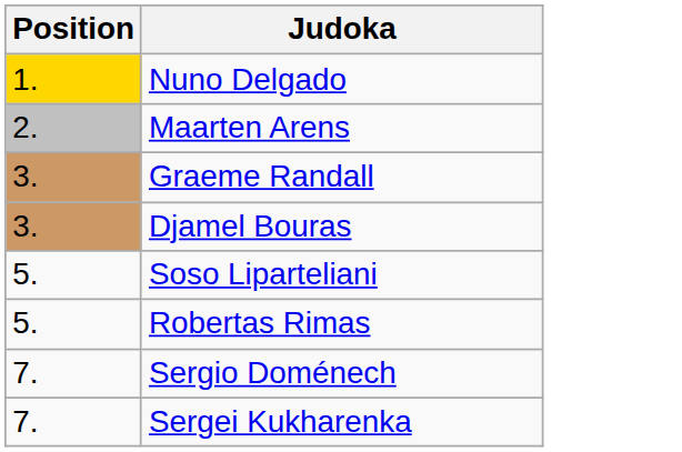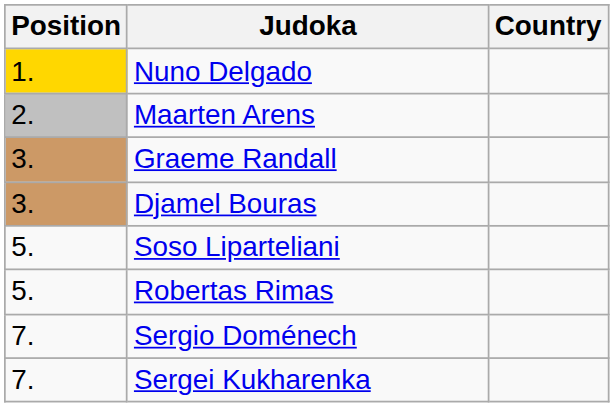+ column: Country
